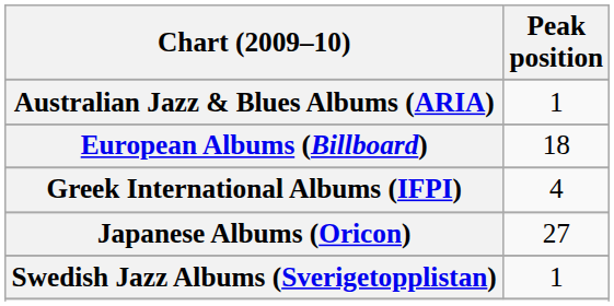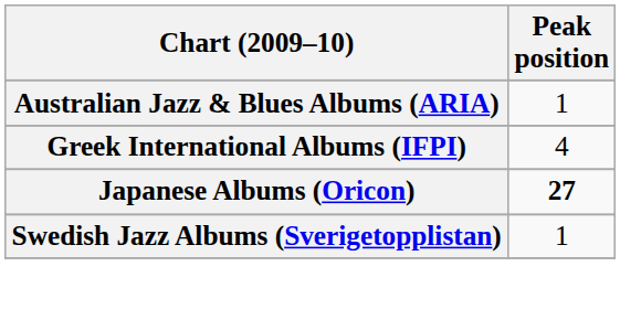- row: European Albums (Billboard) | 18
Japanese Albums (Oricon) | Peak position: normal -> bold
